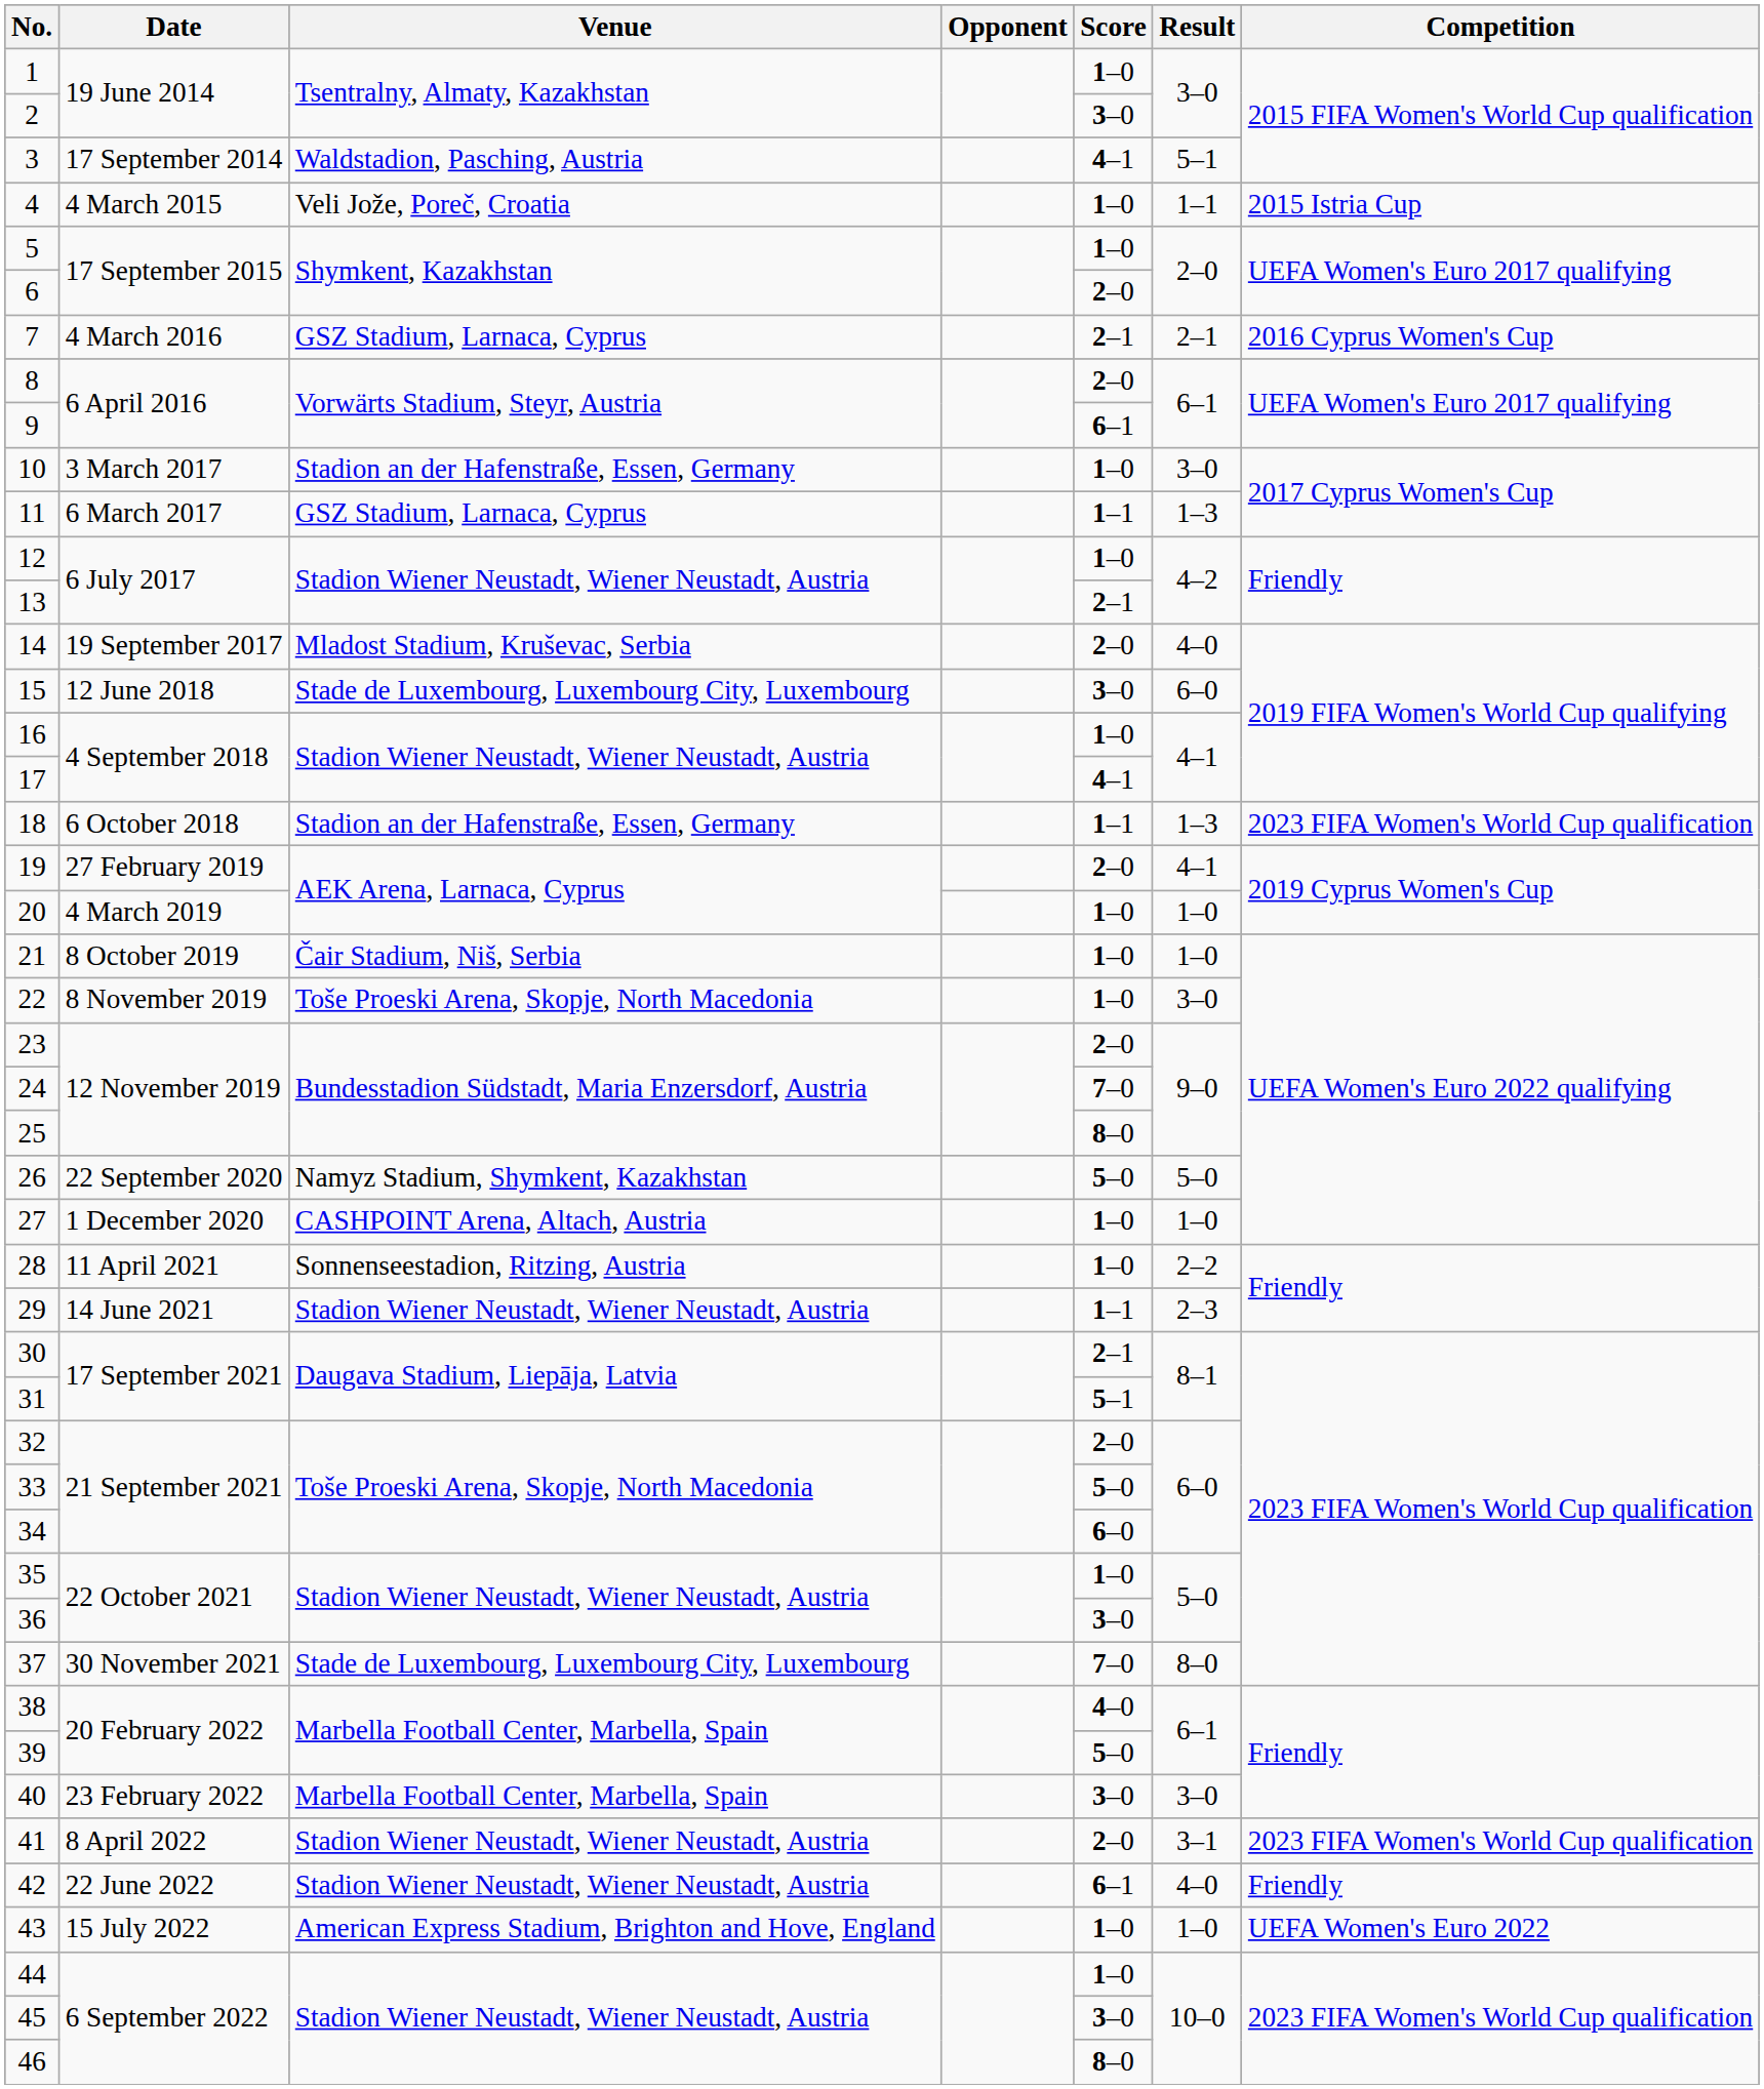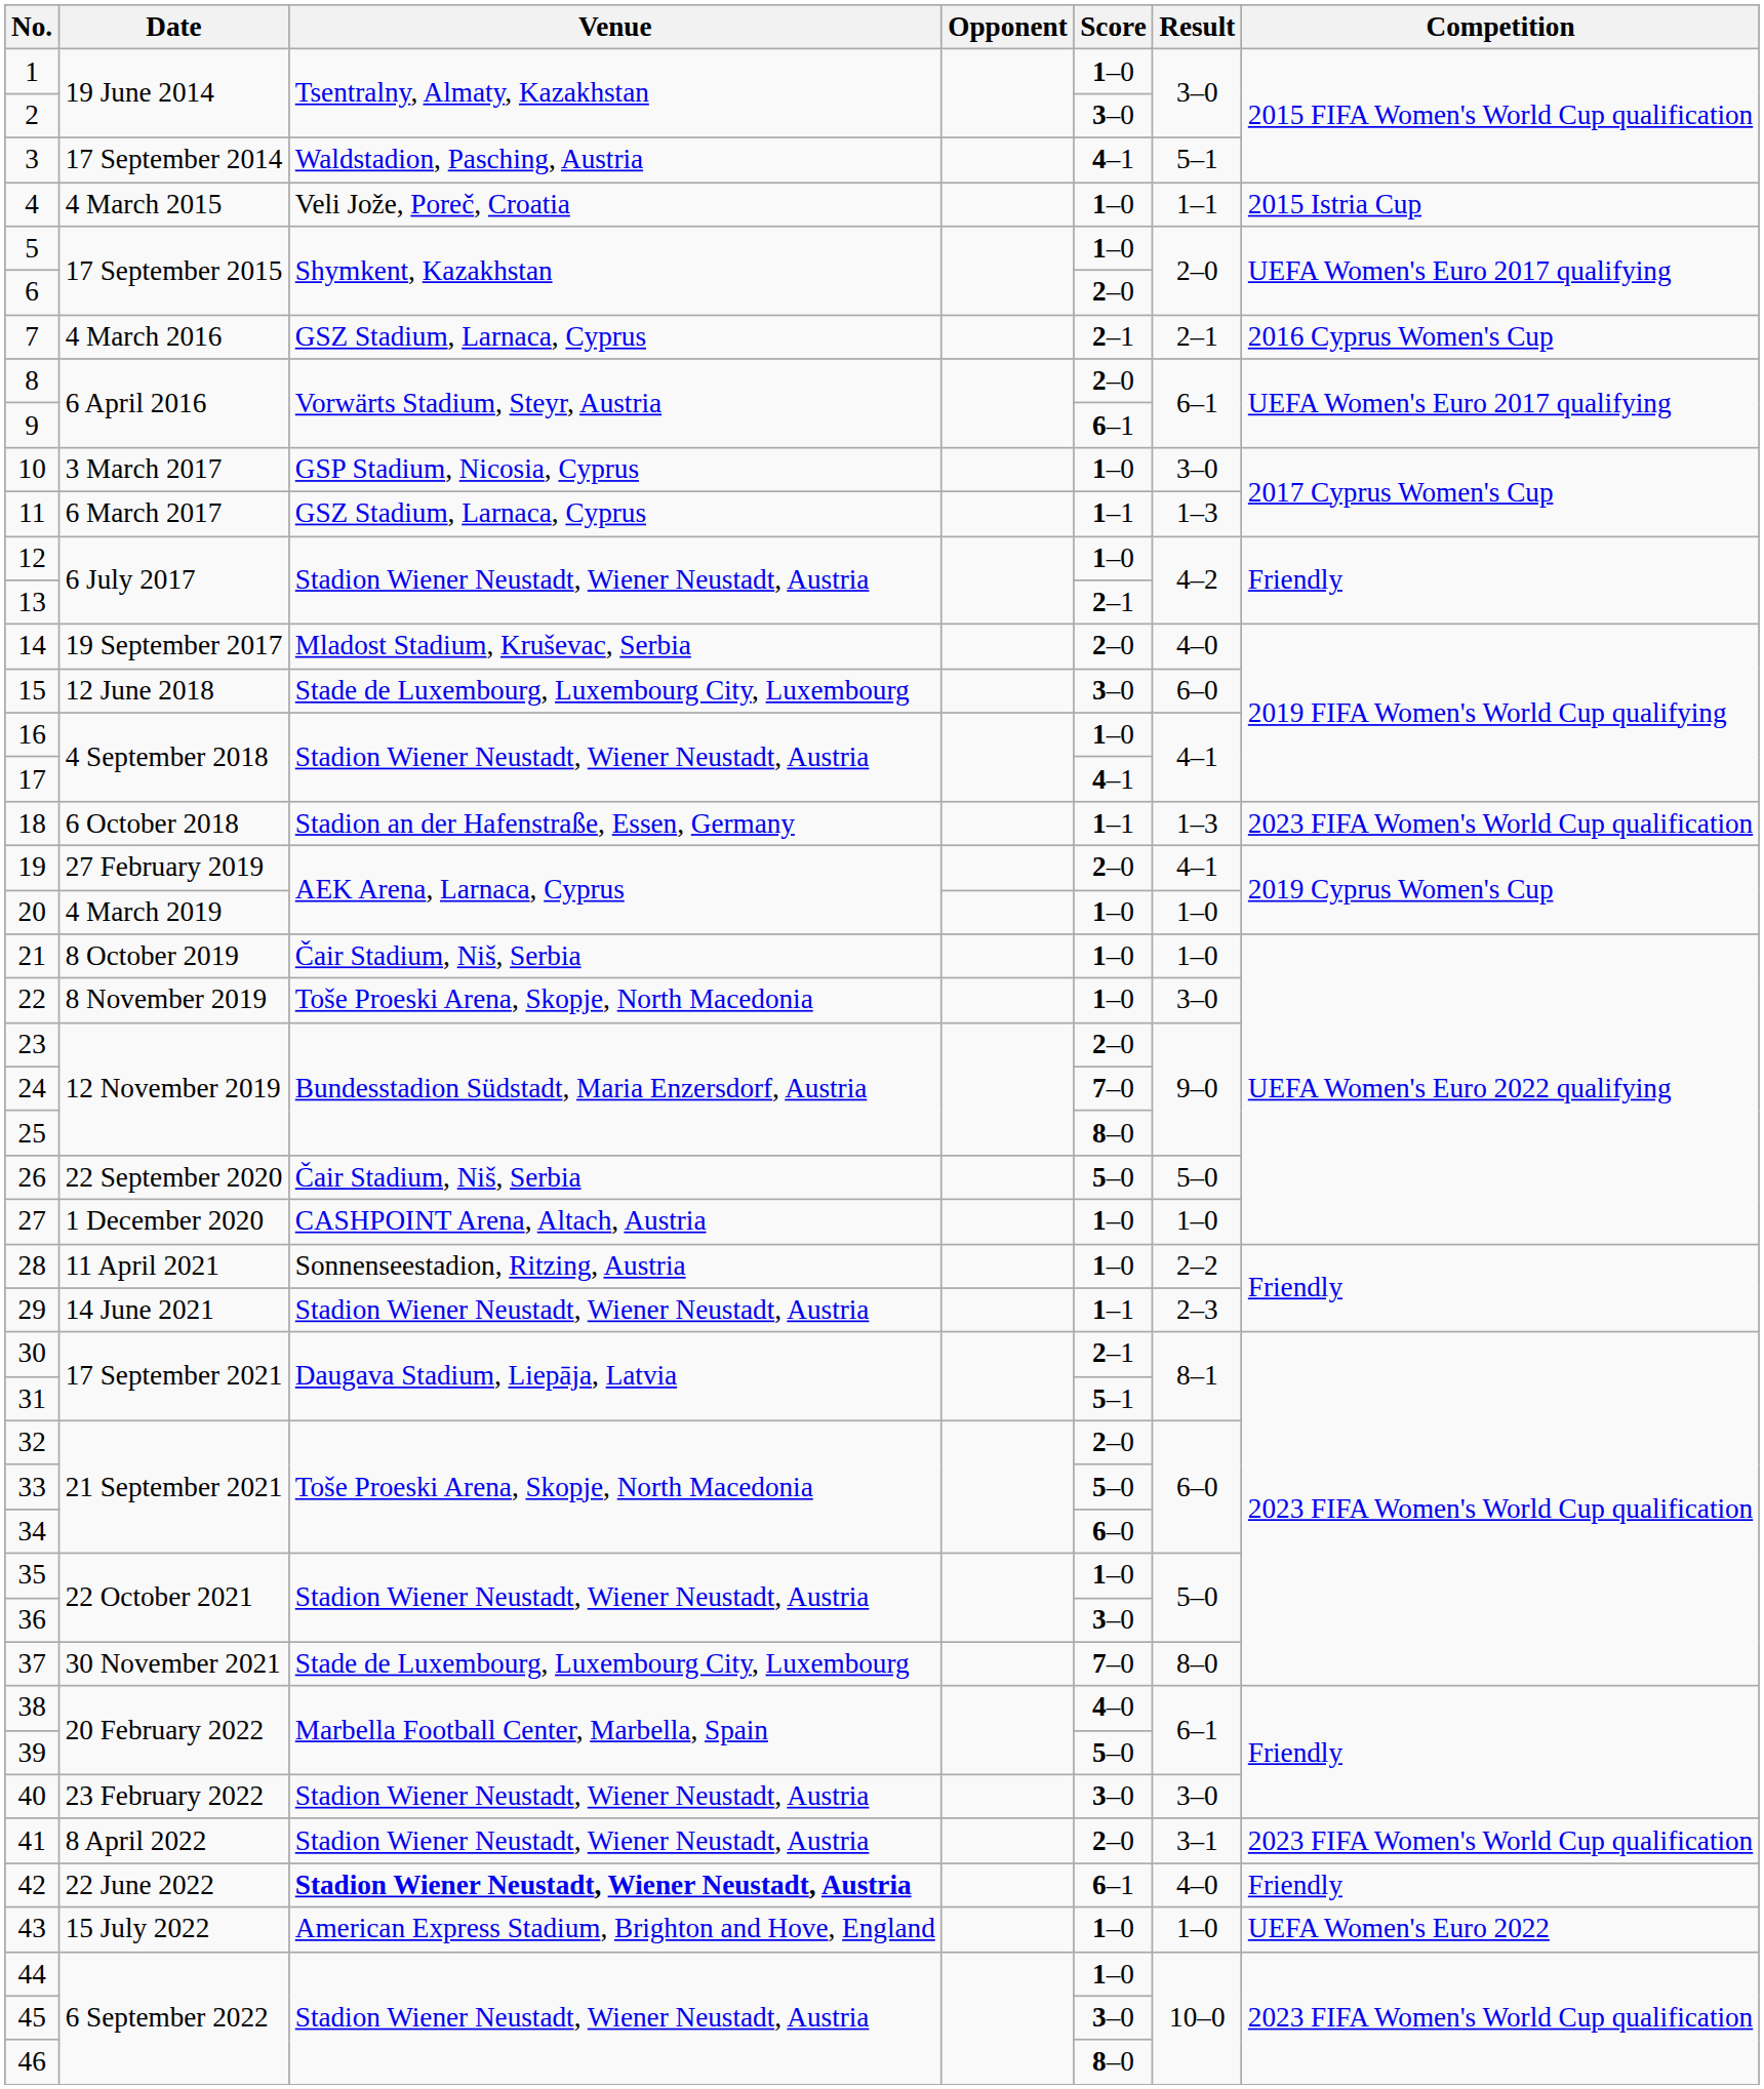10 | Venue: Stadion an der Hafenstraße, Essen, Germany -> GSP Stadium, Nicosia, Cyprus
26 | Venue: Namyz Stadium, Shymkent, Kazakhstan -> Čair Stadium, Niš, Serbia
40 | Venue: Marbella Football Center, Marbella, Spain -> Stadion Wiener Neustadt, Wiener Neustadt, Austria
42 | Venue: normal -> bold
